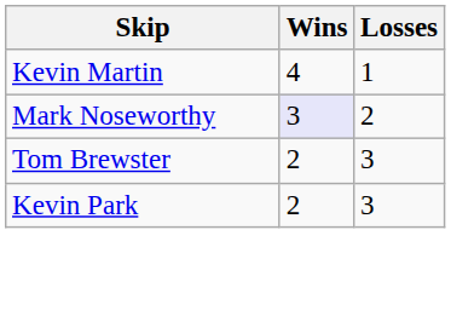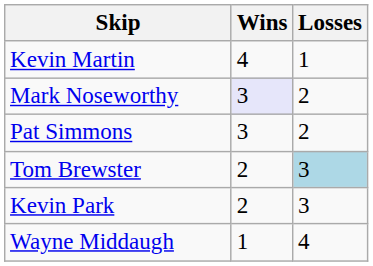+ row: Pat Simmons | 3 | 2
Tom Brewster | Losses: no background -> lightblue background
+ row: Wayne Middaugh | 1 | 4
